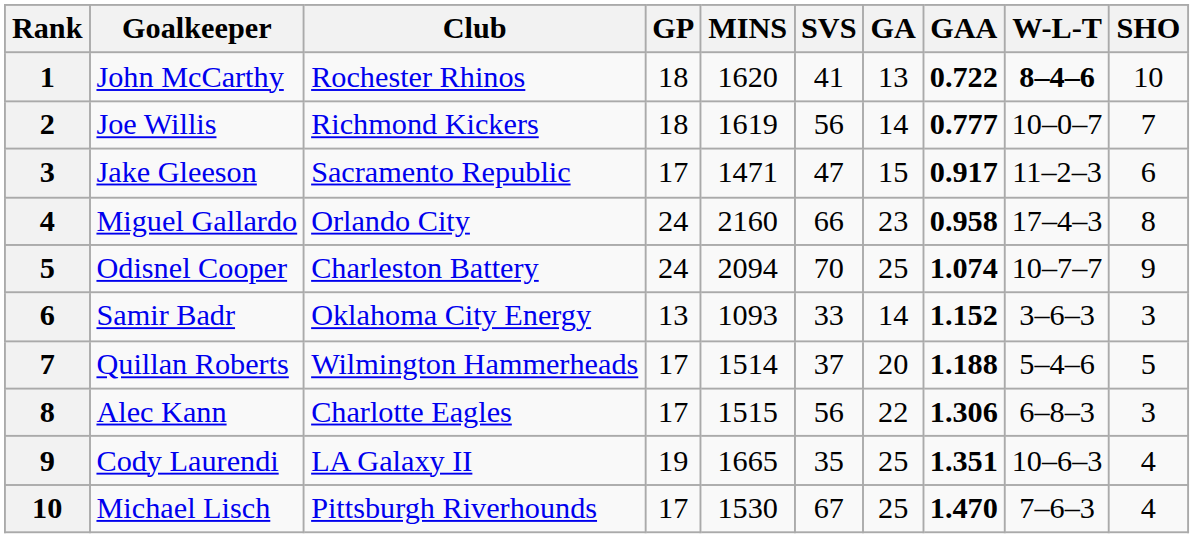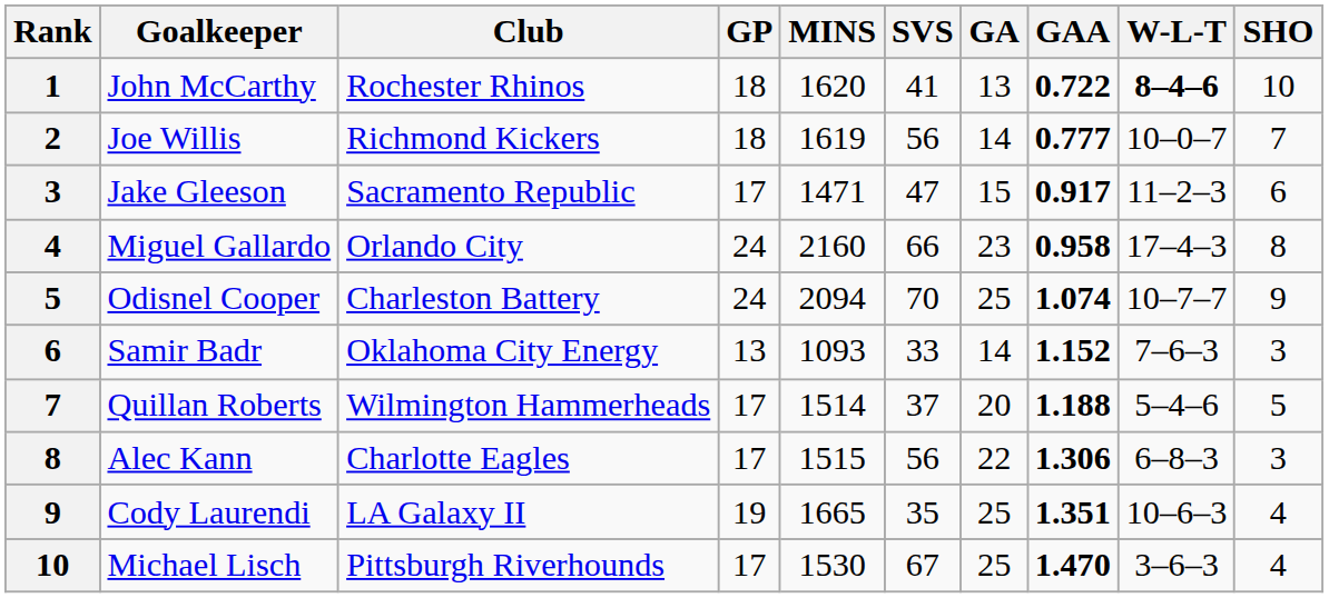Samir Badr | W-L-T: 3–6–3 -> 7–6–3
Michael Lisch | W-L-T: 7–6–3 -> 3–6–3
